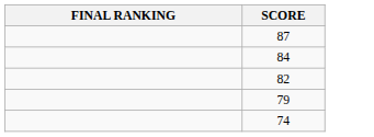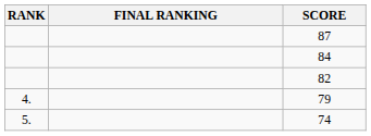+ column: RANK | 4. | 5.
